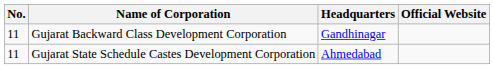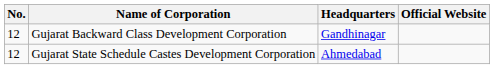Gujarat Backward Class Development Corporation | No.: 11 -> 12
Gujarat State Schedule Castes Development Corporation | No.: 11 -> 12
